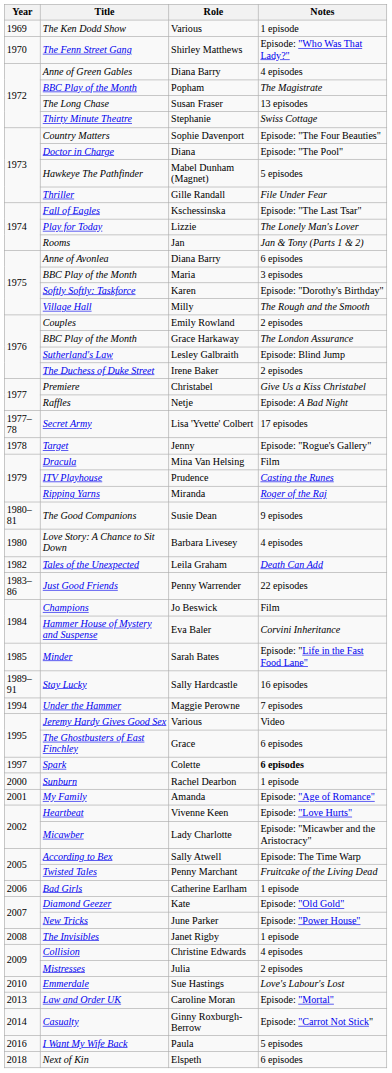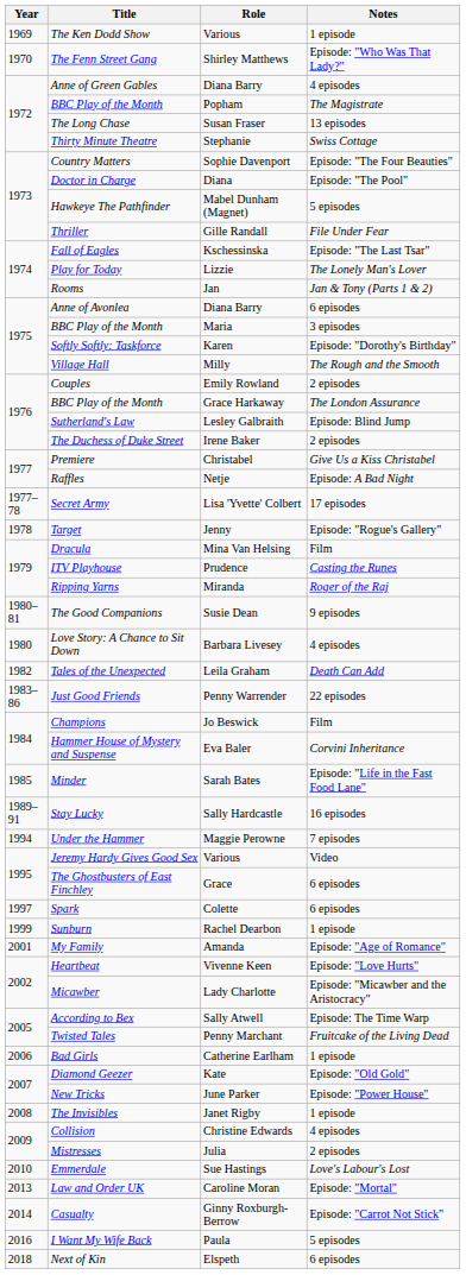Spark | Notes: bold -> normal
Sunburn | Year: 2000 -> 1999
